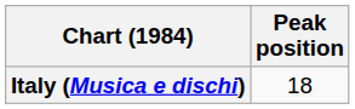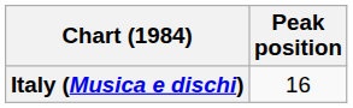Italy (Musica e dischi) | Peak position: 18 -> 16
